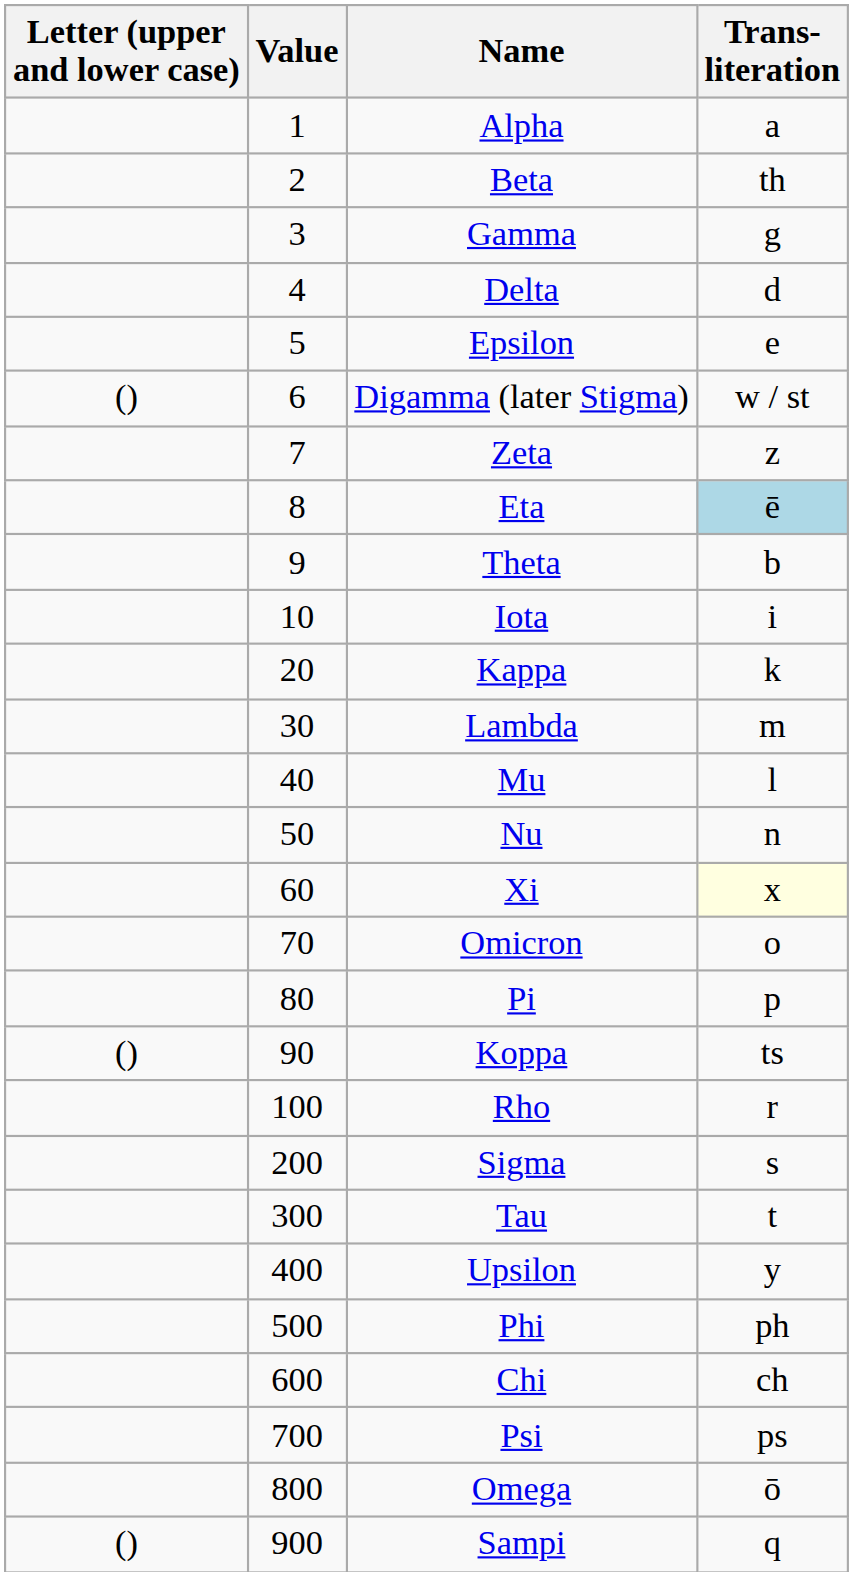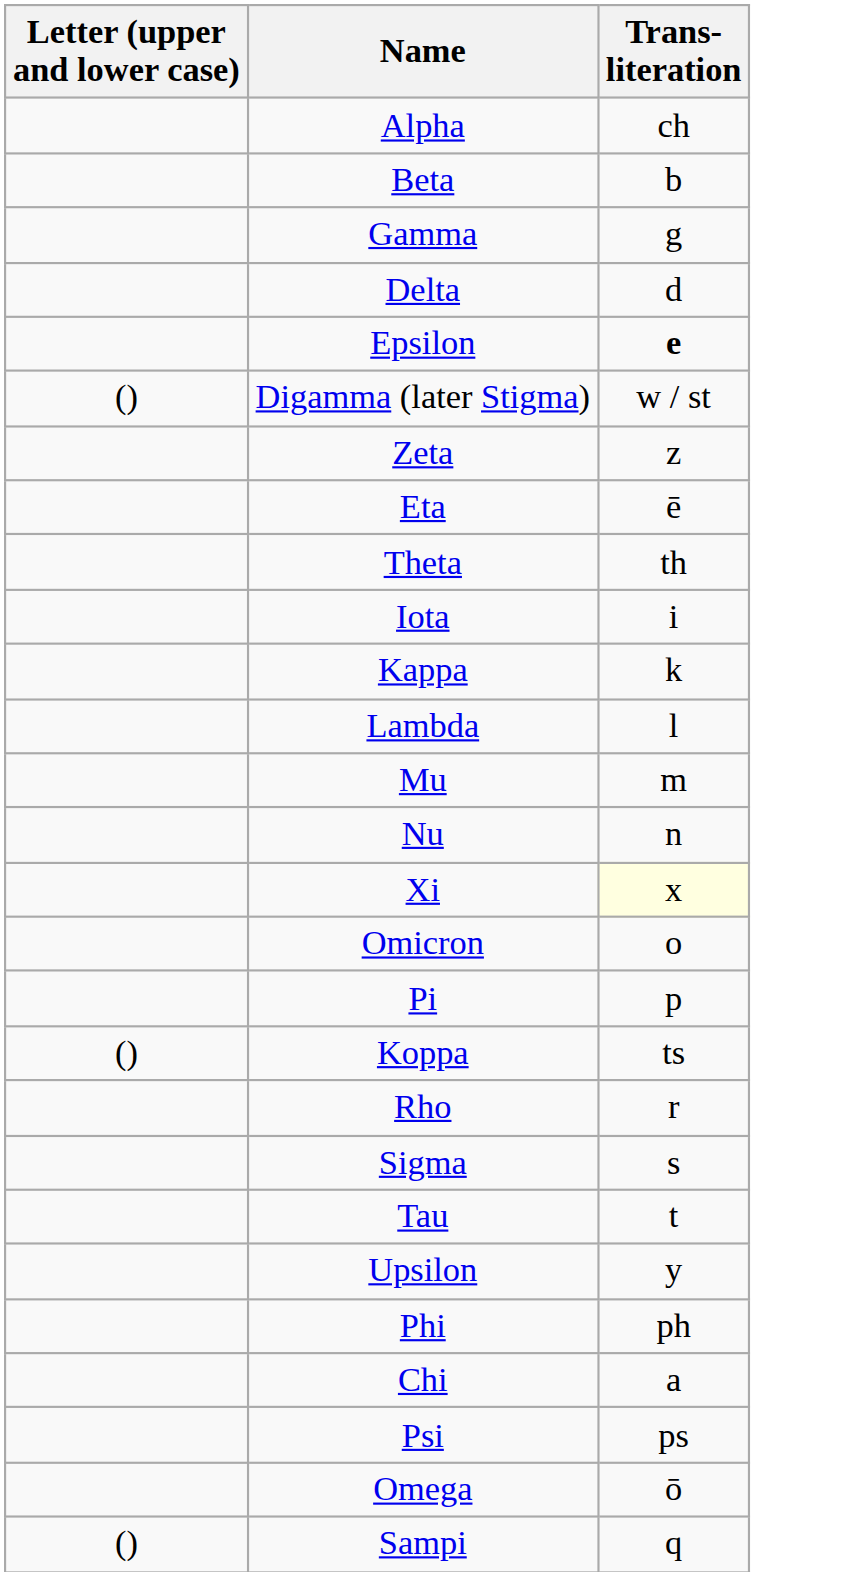- column: Value | 1 | 2 | 3 | 4 | 5 | 6 | 7 | 8 | 9 | 10 | 20 | 30 | 40 | 50 | 60 | 70 | 80 | 90 | 100 | 200 | 300 | 400 | 500 | 600 | 700 | 800 | 900
Alpha | Trans- literation: a -> ch
Beta | Trans- literation: th -> b
Epsilon | Trans- literation: normal -> bold
Eta | Trans- literation: lightblue background -> no background
Theta | Trans- literation: b -> th
Lambda | Trans- literation: m -> l
Mu | Trans- literation: l -> m
Chi | Trans- literation: ch -> a
